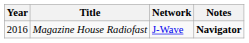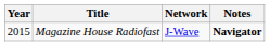Magazine House Radiofast | Year: 2016 -> 2015
